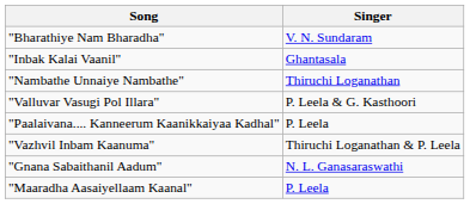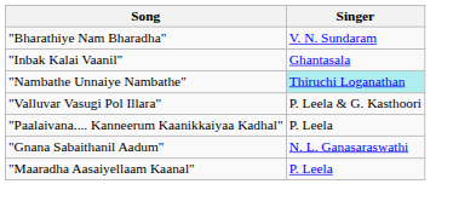"Nambathe Unnaiye Nambathe" | Singer: no background -> paleturquoise background
- row: "Vazhvil Inbam Kaanuma" | Thiruchi Loganathan & P. Leela
